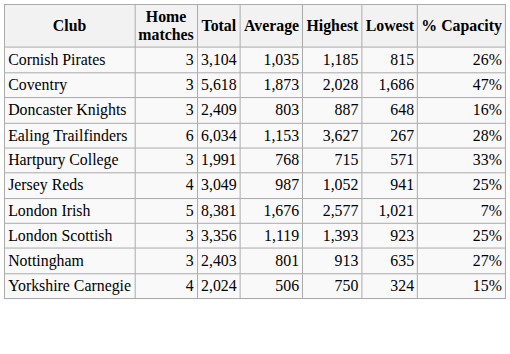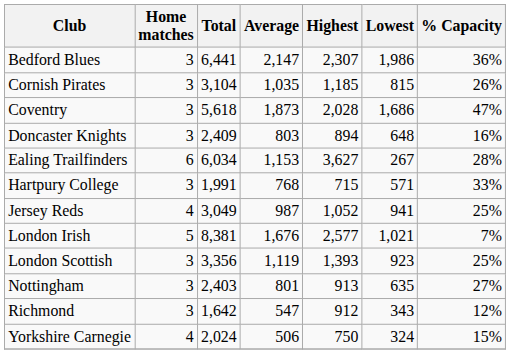+ row: Bedford Blues | 3 | 6,441 | 2,147 | 2,307 | 1,986 | 36%
Doncaster Knights | Highest: 887 -> 894
+ row: Richmond | 3 | 1,642 | 547 | 912 | 343 | 12%
